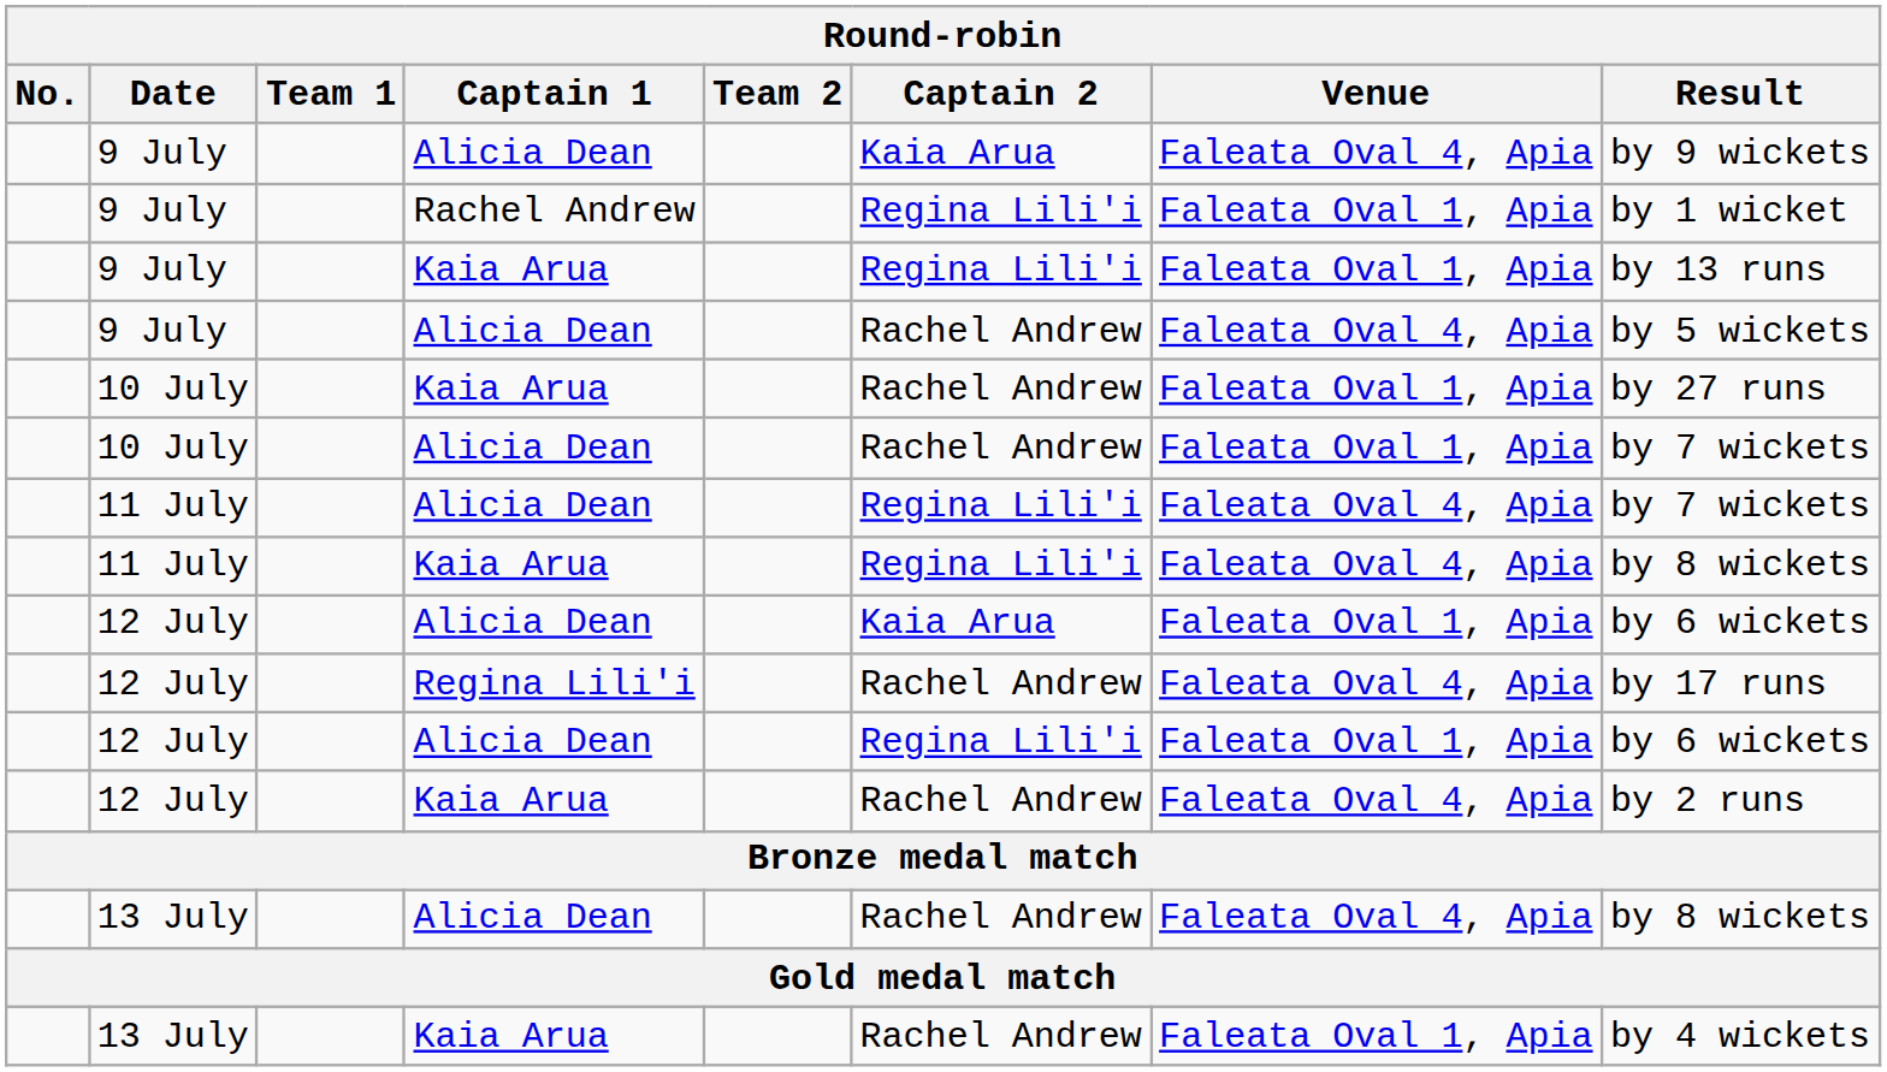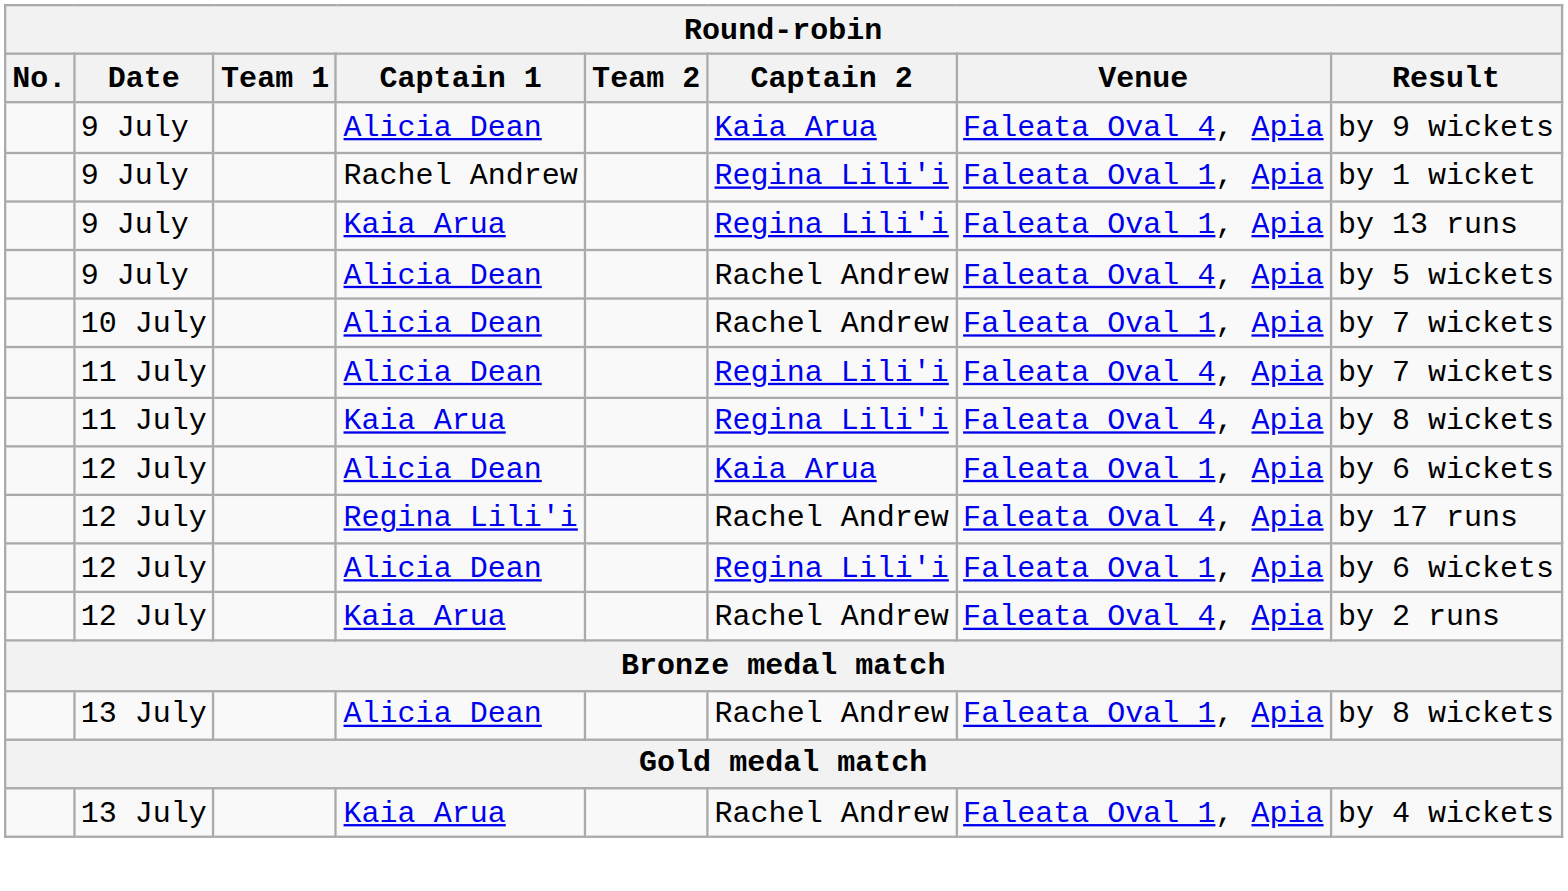- row: 10 July | Kaia Arua | Rachel Andrew | Faleata Oval 1, Apia | by 27 runs
13 July / Alicia Dean | Venue: Faleata Oval 4, Apia -> Faleata Oval 1, Apia
